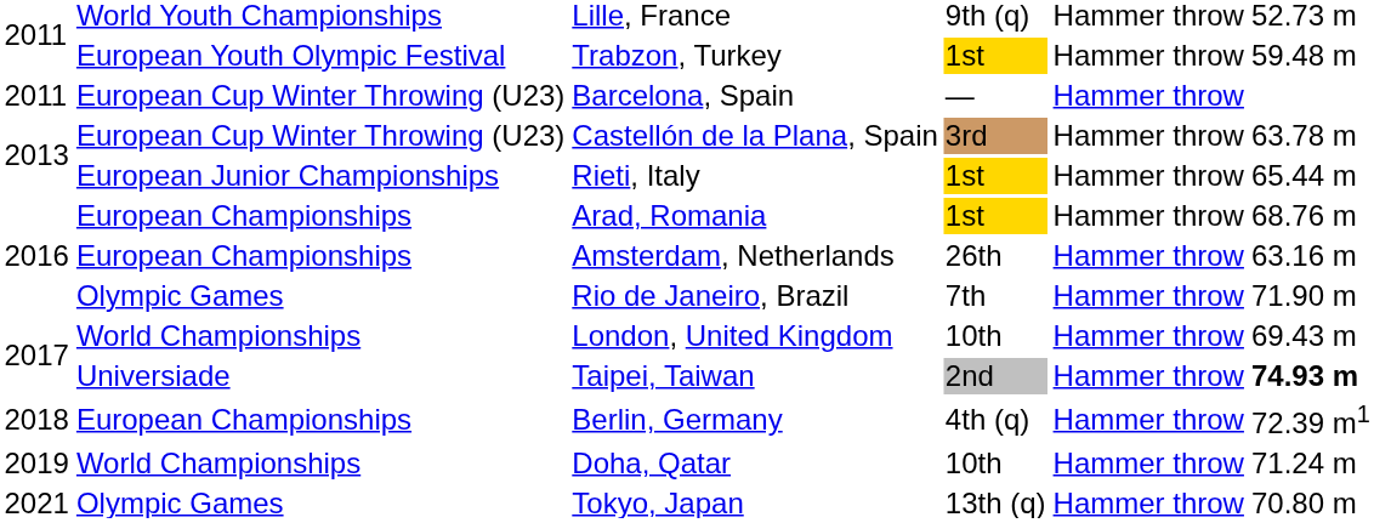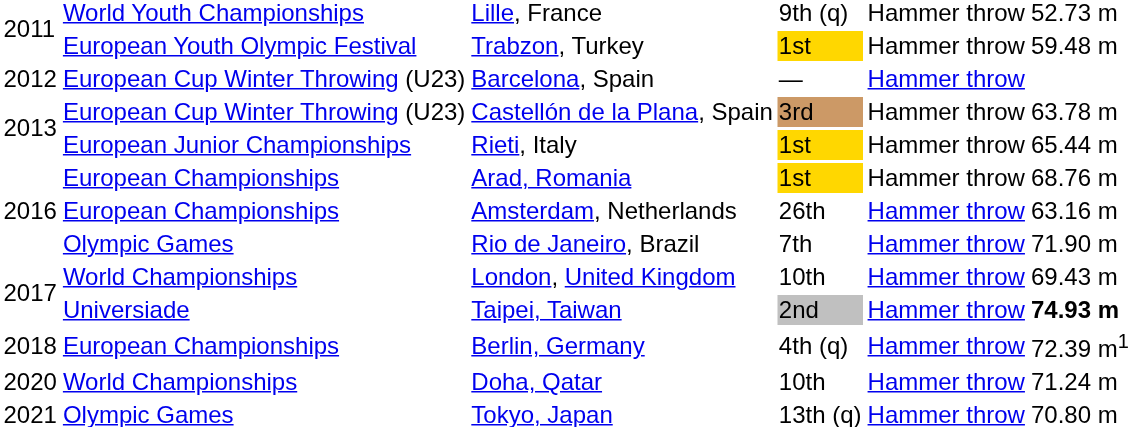Barcelona, Spain | column 1: 2011 -> 2012
Doha, Qatar | column 1: 2019 -> 2020
